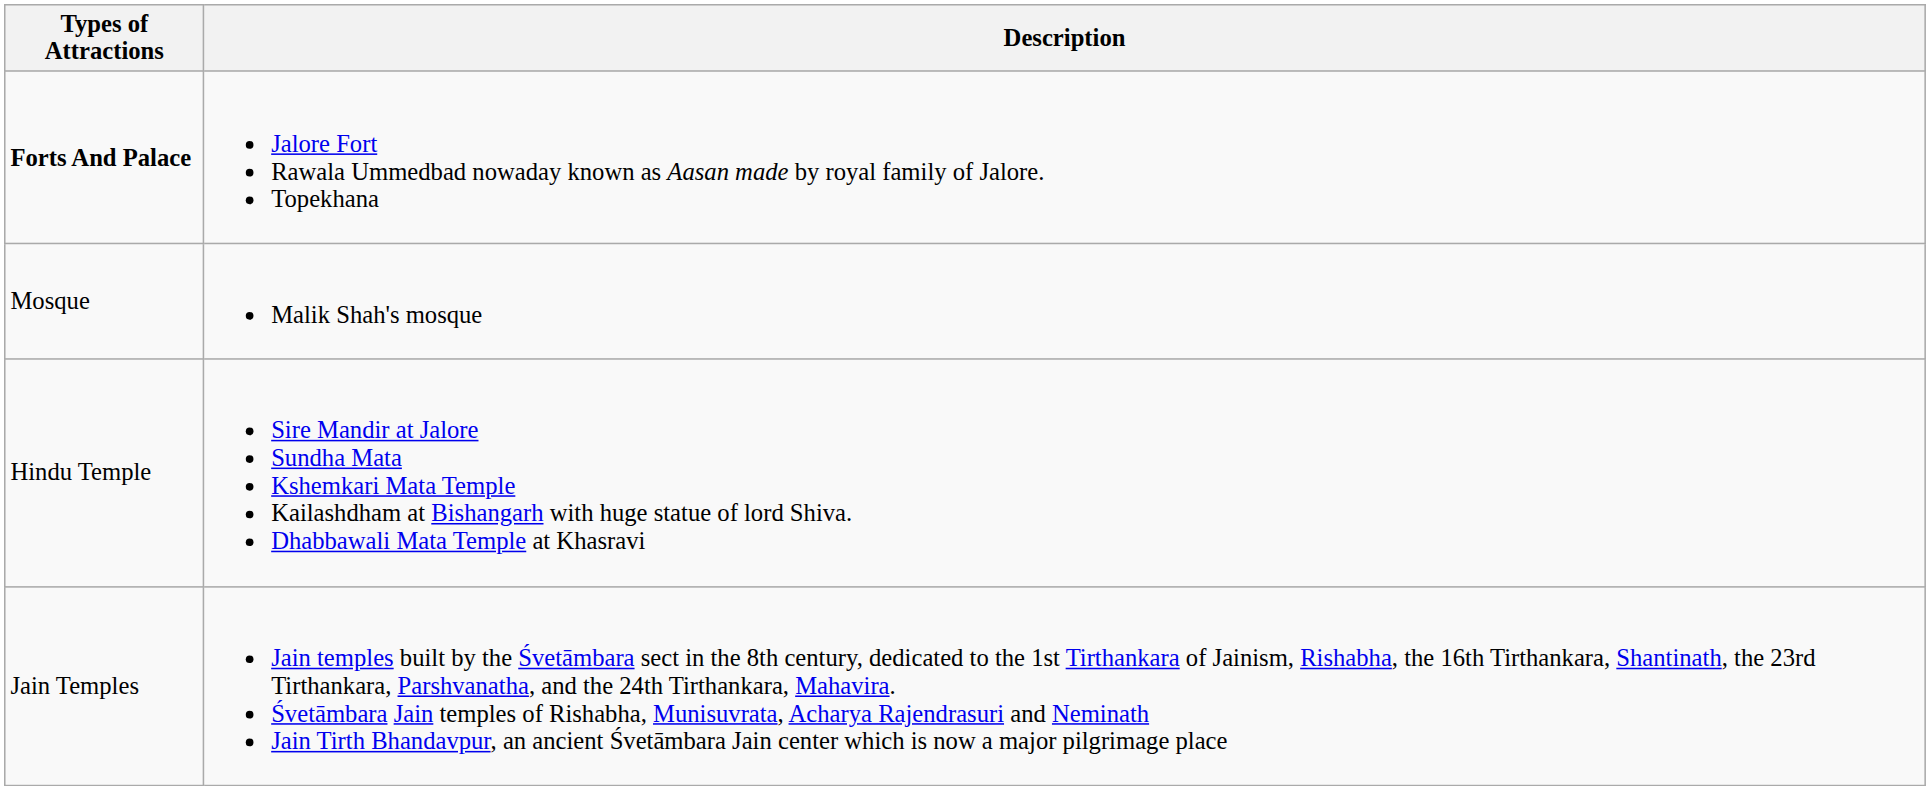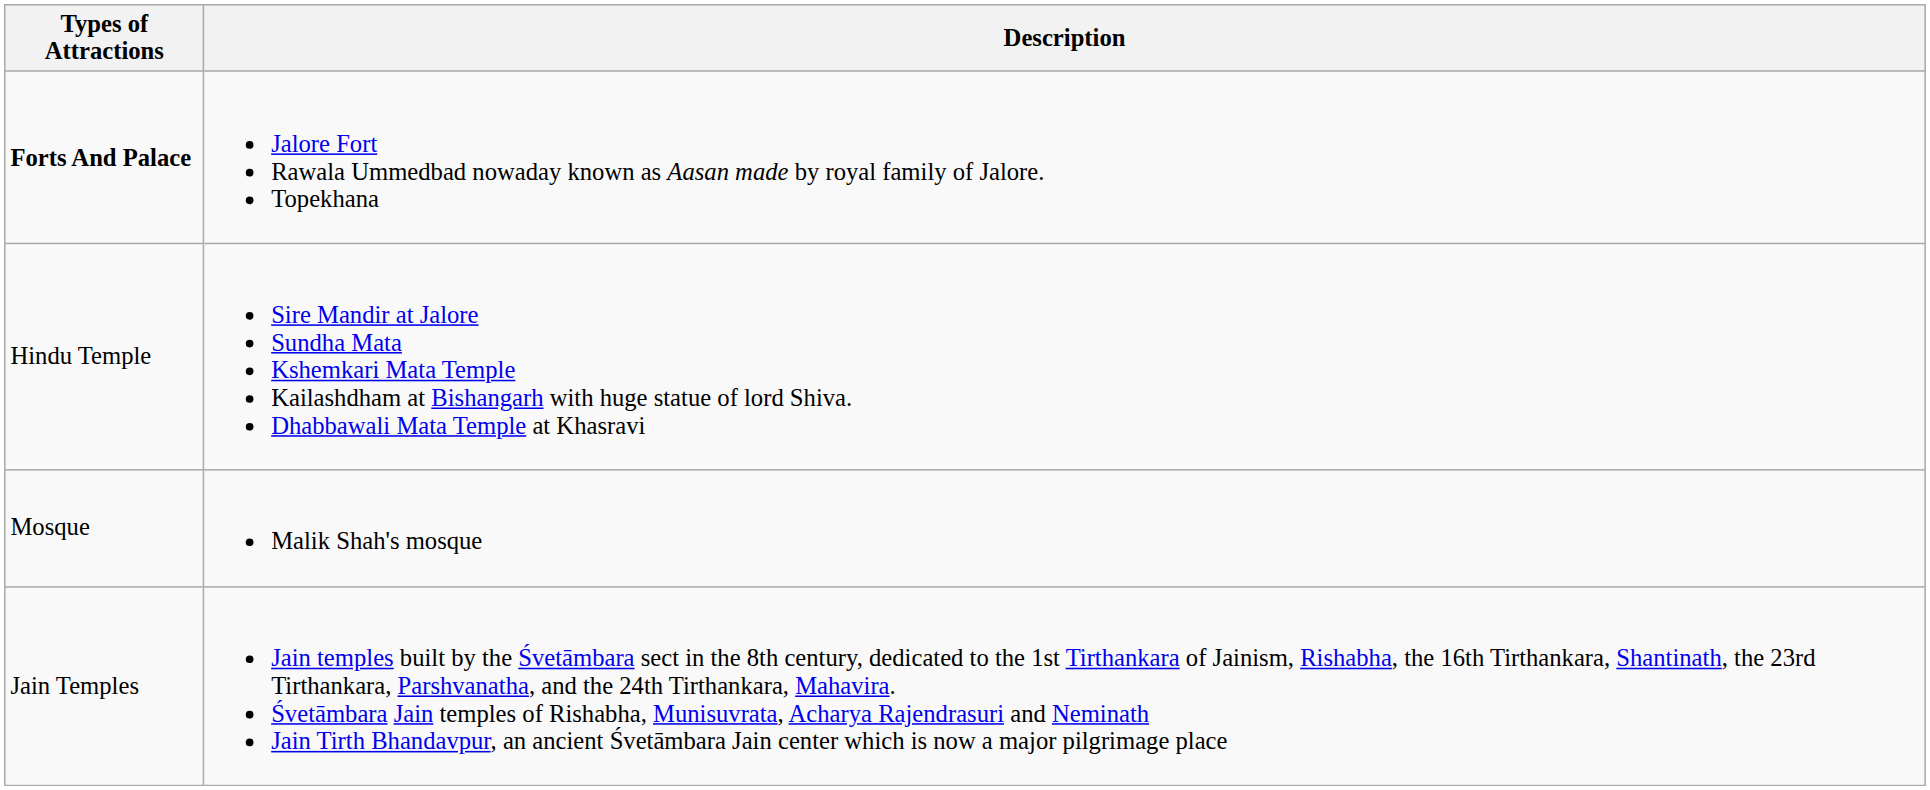rows swapped: Hindu Temple <-> Mosque
